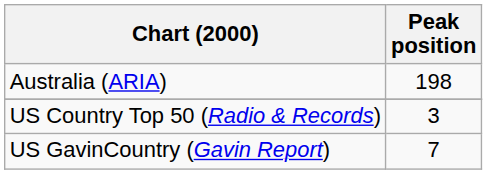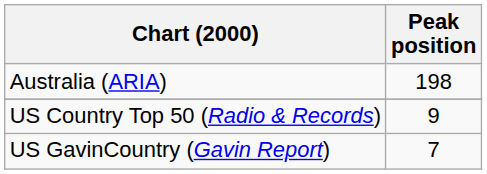US Country Top 50 (Radio & Records) | Peak position: 3 -> 9
